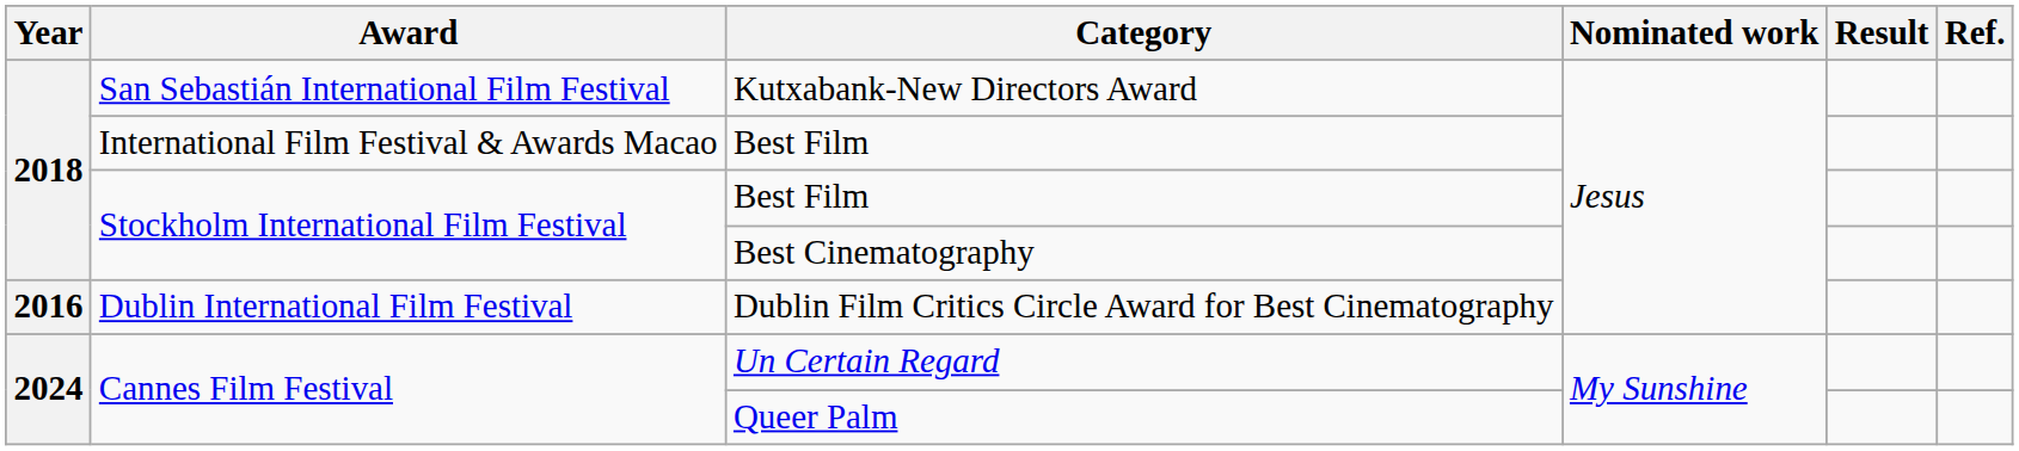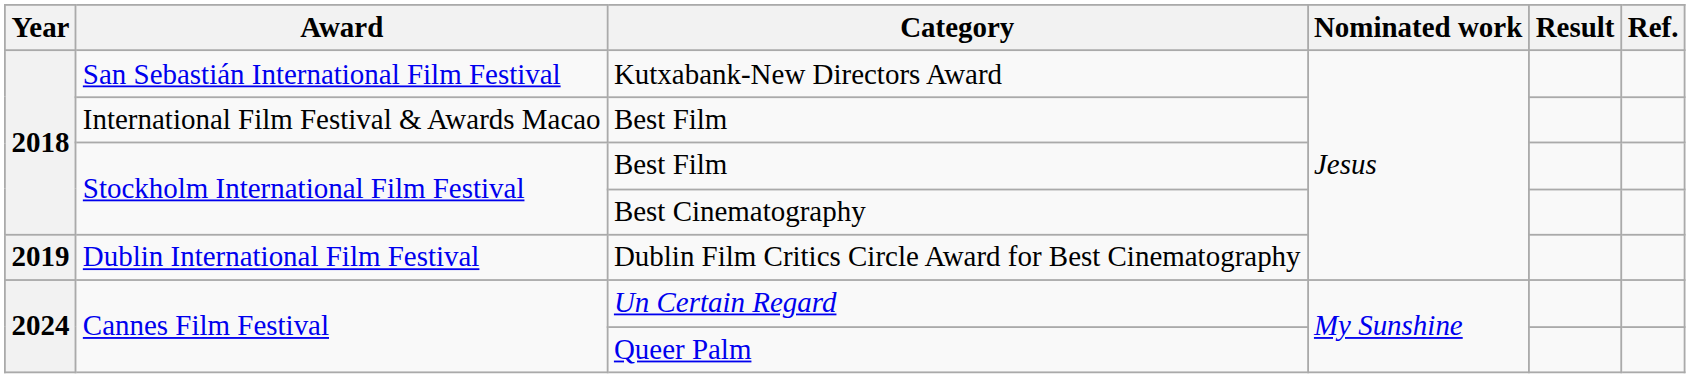Dublin Film Critics Circle Award for Best Cinematography | Year: 2016 -> 2019
